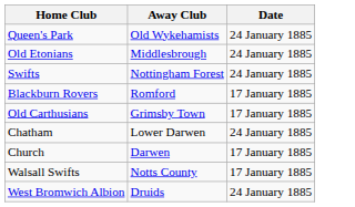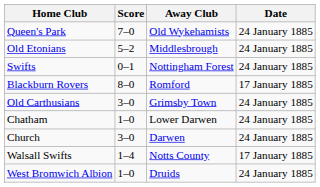+ column: Score | 7–0 | 5–2 | 0–1 | 8–0 | 3–0 | 1–0 | 3–0 | 1–4 | 1–0
Old Carthusians | Date: 17 January 1885 -> 24 January 1885
Church | Date: 17 January 1885 -> 24 January 1885
